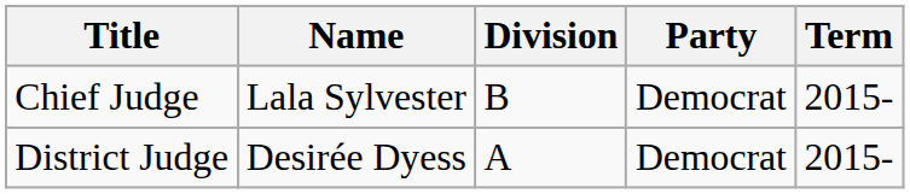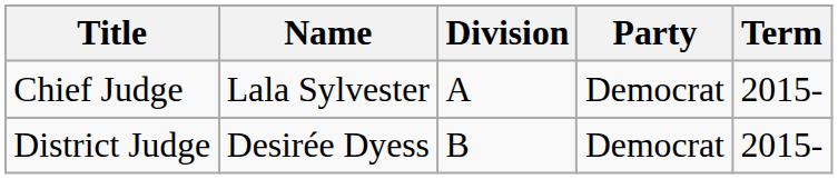Chief Judge | Division: B -> A
District Judge | Division: A -> B
